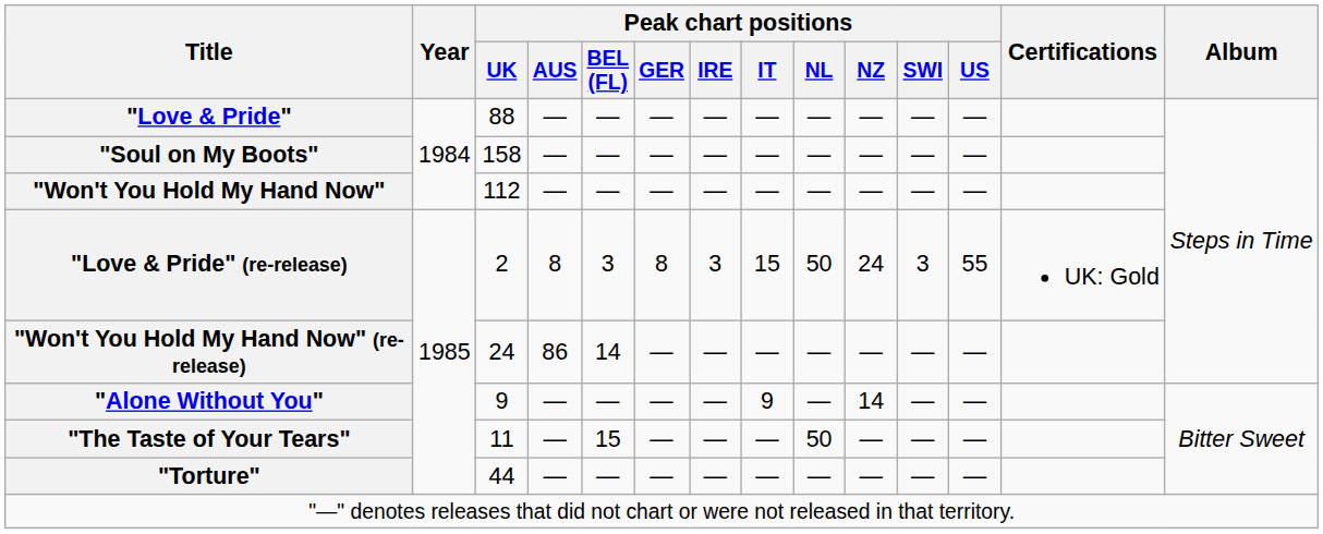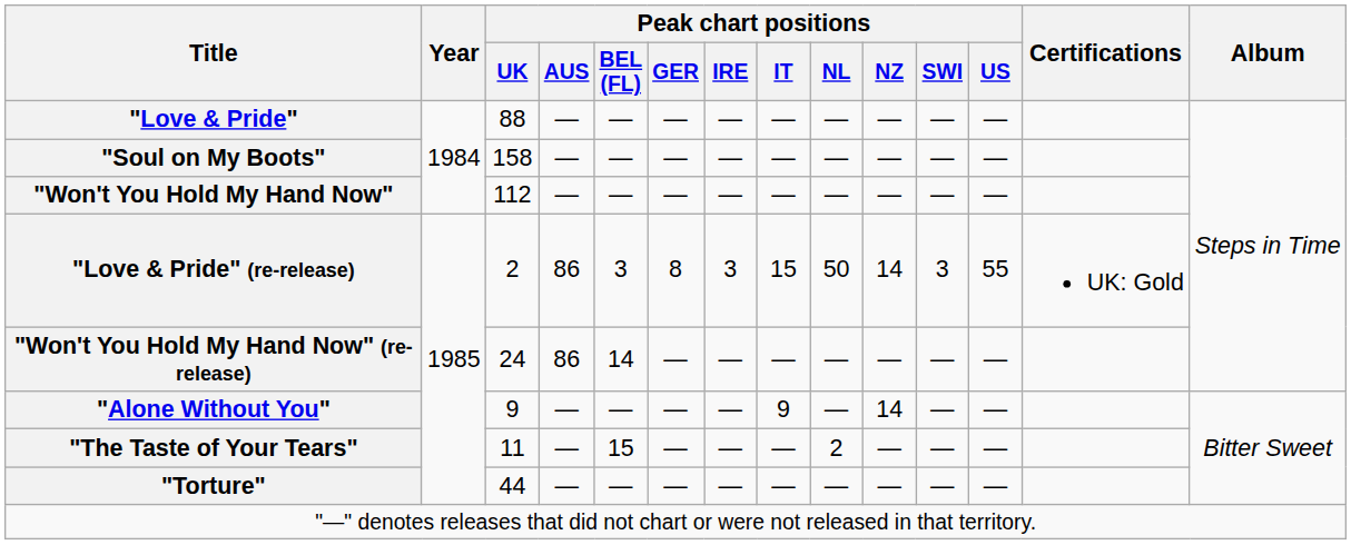"Love & Pride" (re-release) | Peak chart positions / AUS: 8 -> 86
"Love & Pride" (re-release) | Peak chart positions / NZ: 24 -> 14
"The Taste of Your Tears" | Peak chart positions / NL: 50 -> 2
